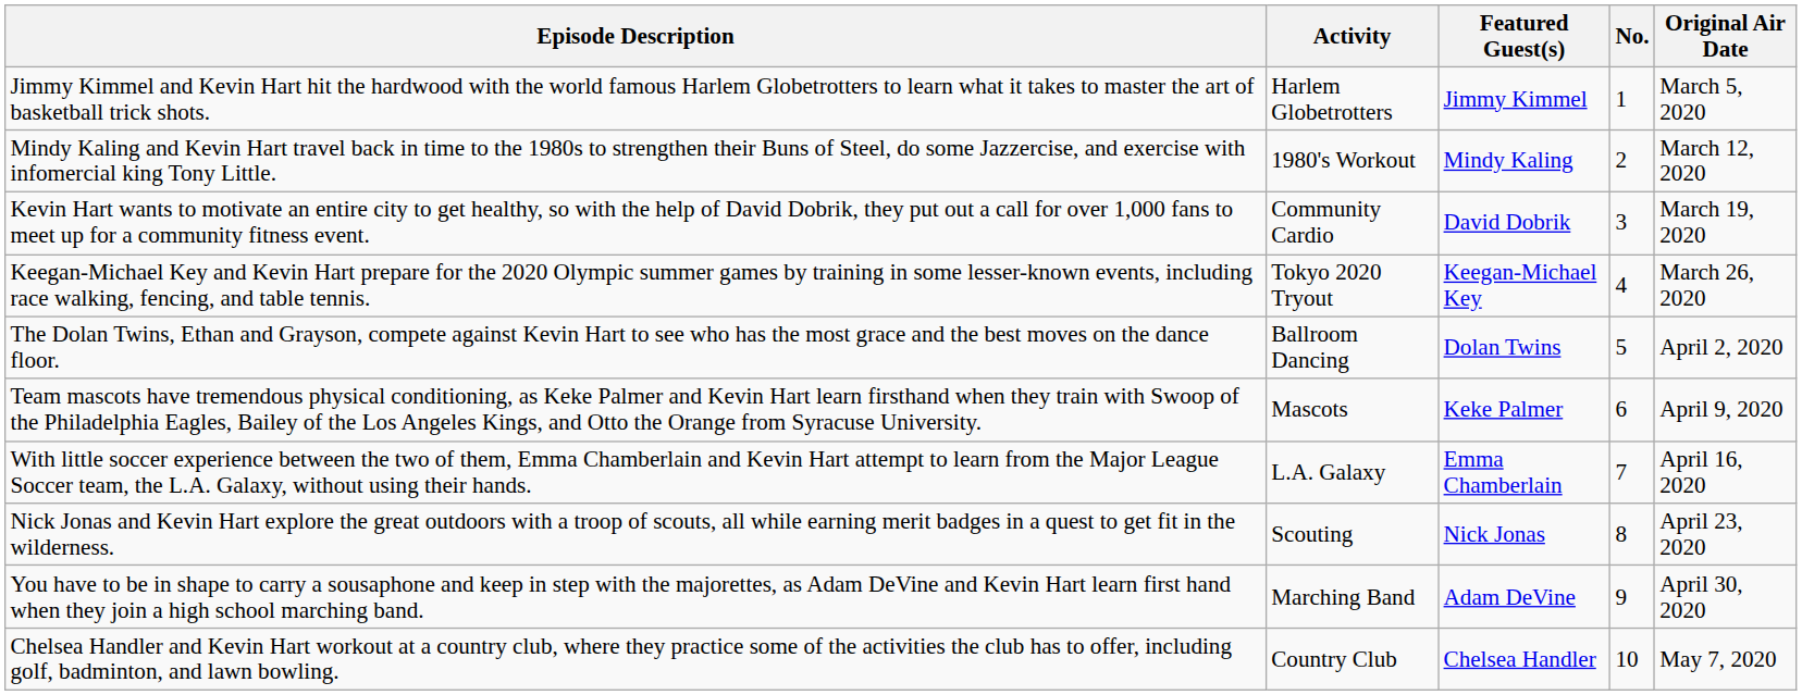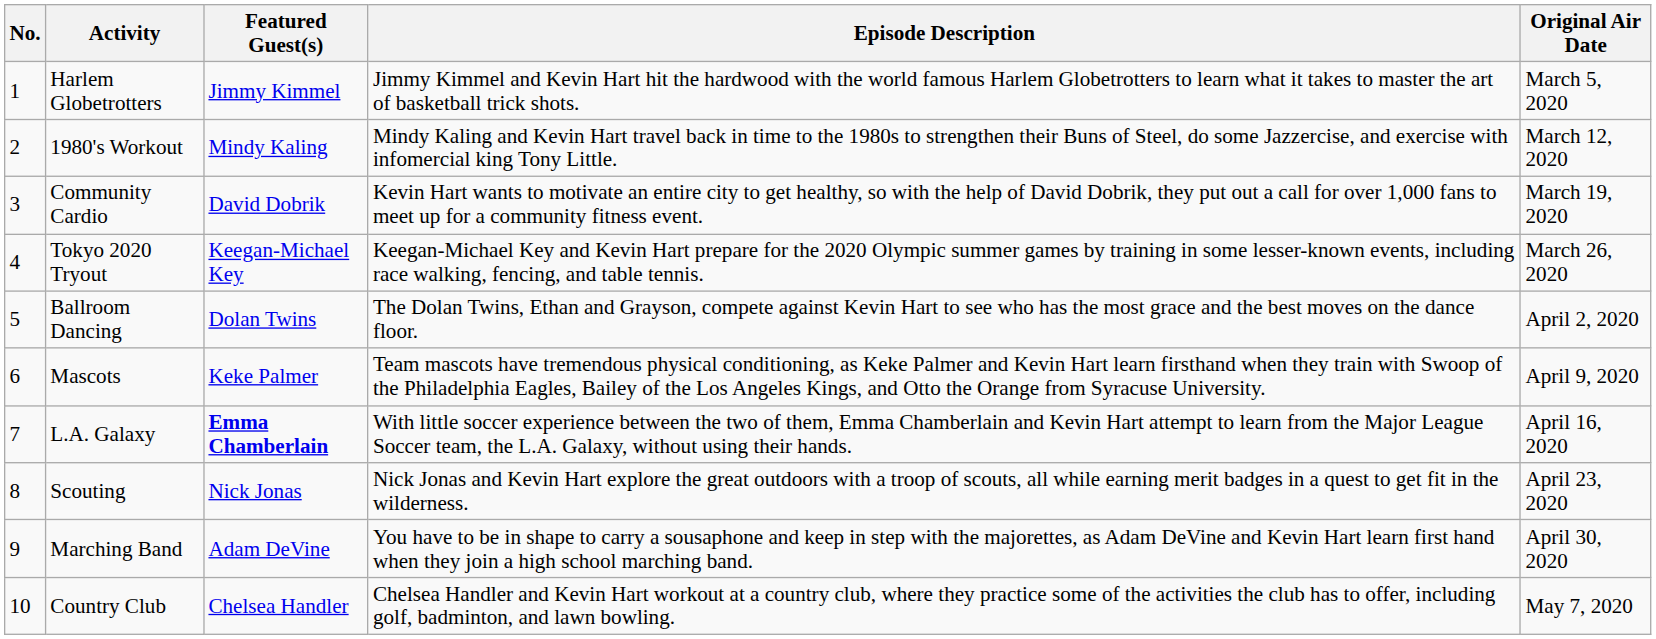columns swapped: No. <-> Episode Description
L.A. Galaxy | Featured Guest(s): normal -> bold
